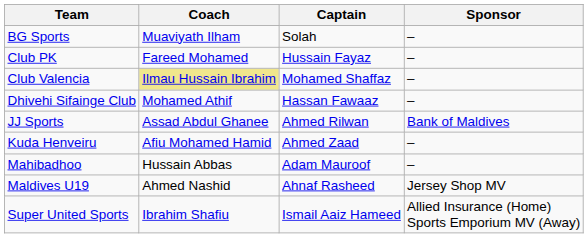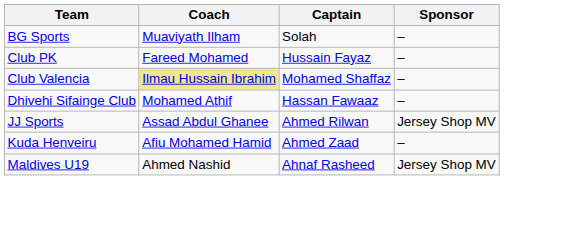JJ Sports | Sponsor: Bank of Maldives -> Jersey Shop MV
- row: Mahibadhoo | Hussain Abbas | Adam Mauroof | –
- row: Super United Sports | Ibrahim Shafiu | Ismail Aaiz Hameed | Allied Insurance (Home) Sports Emporium MV (Away)
